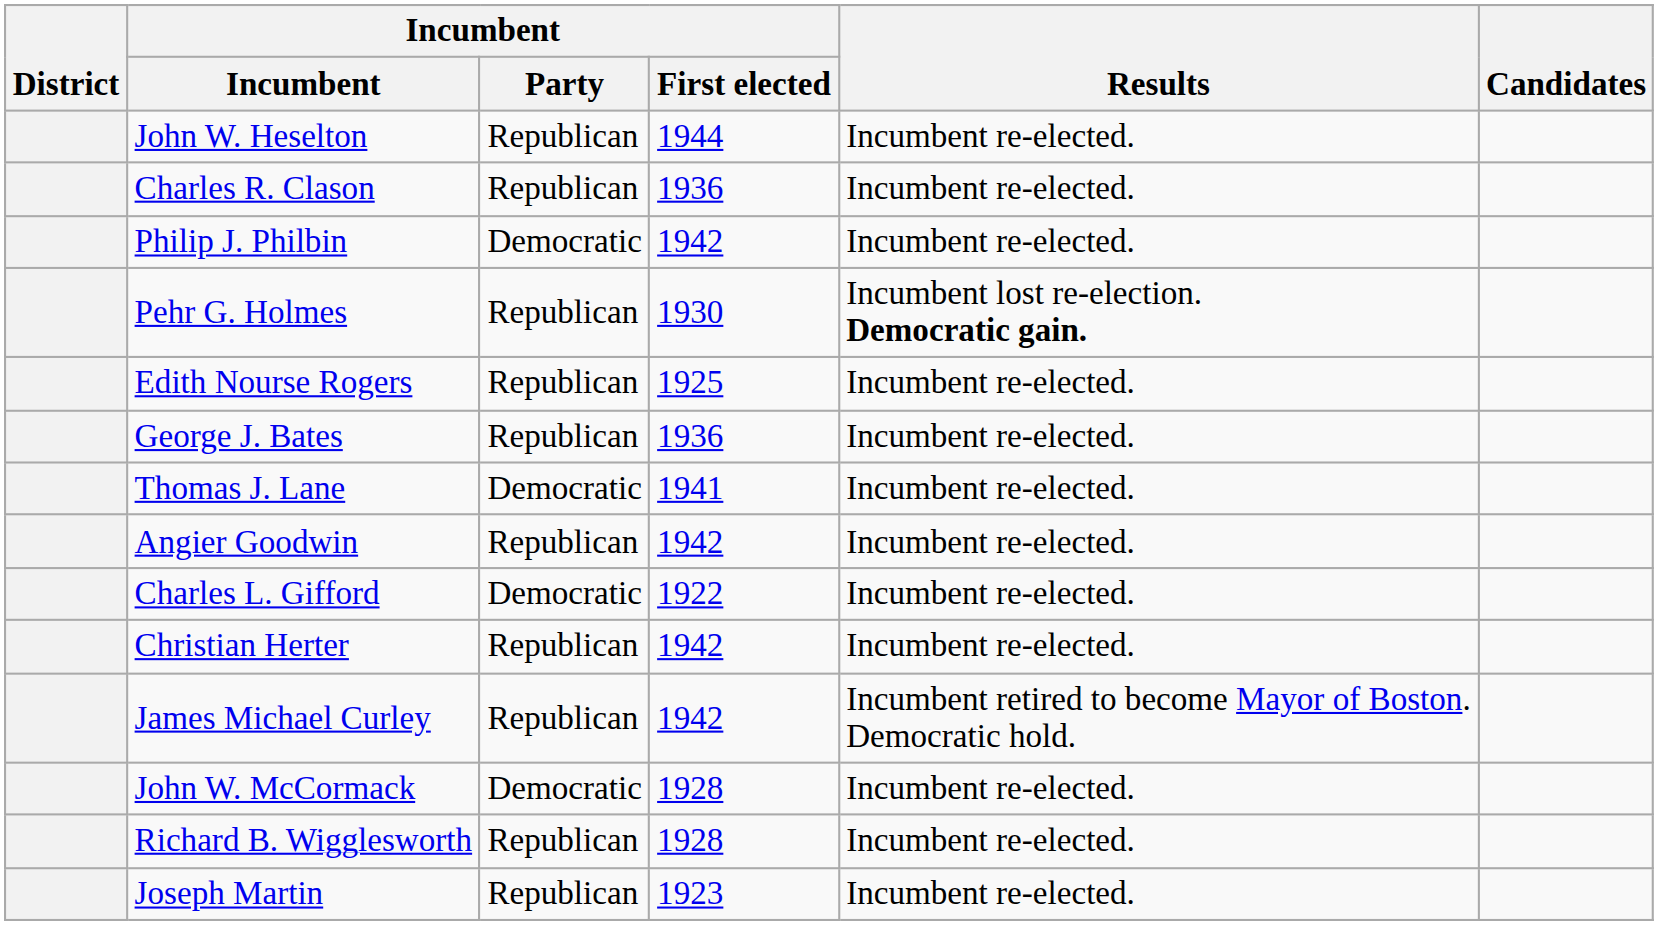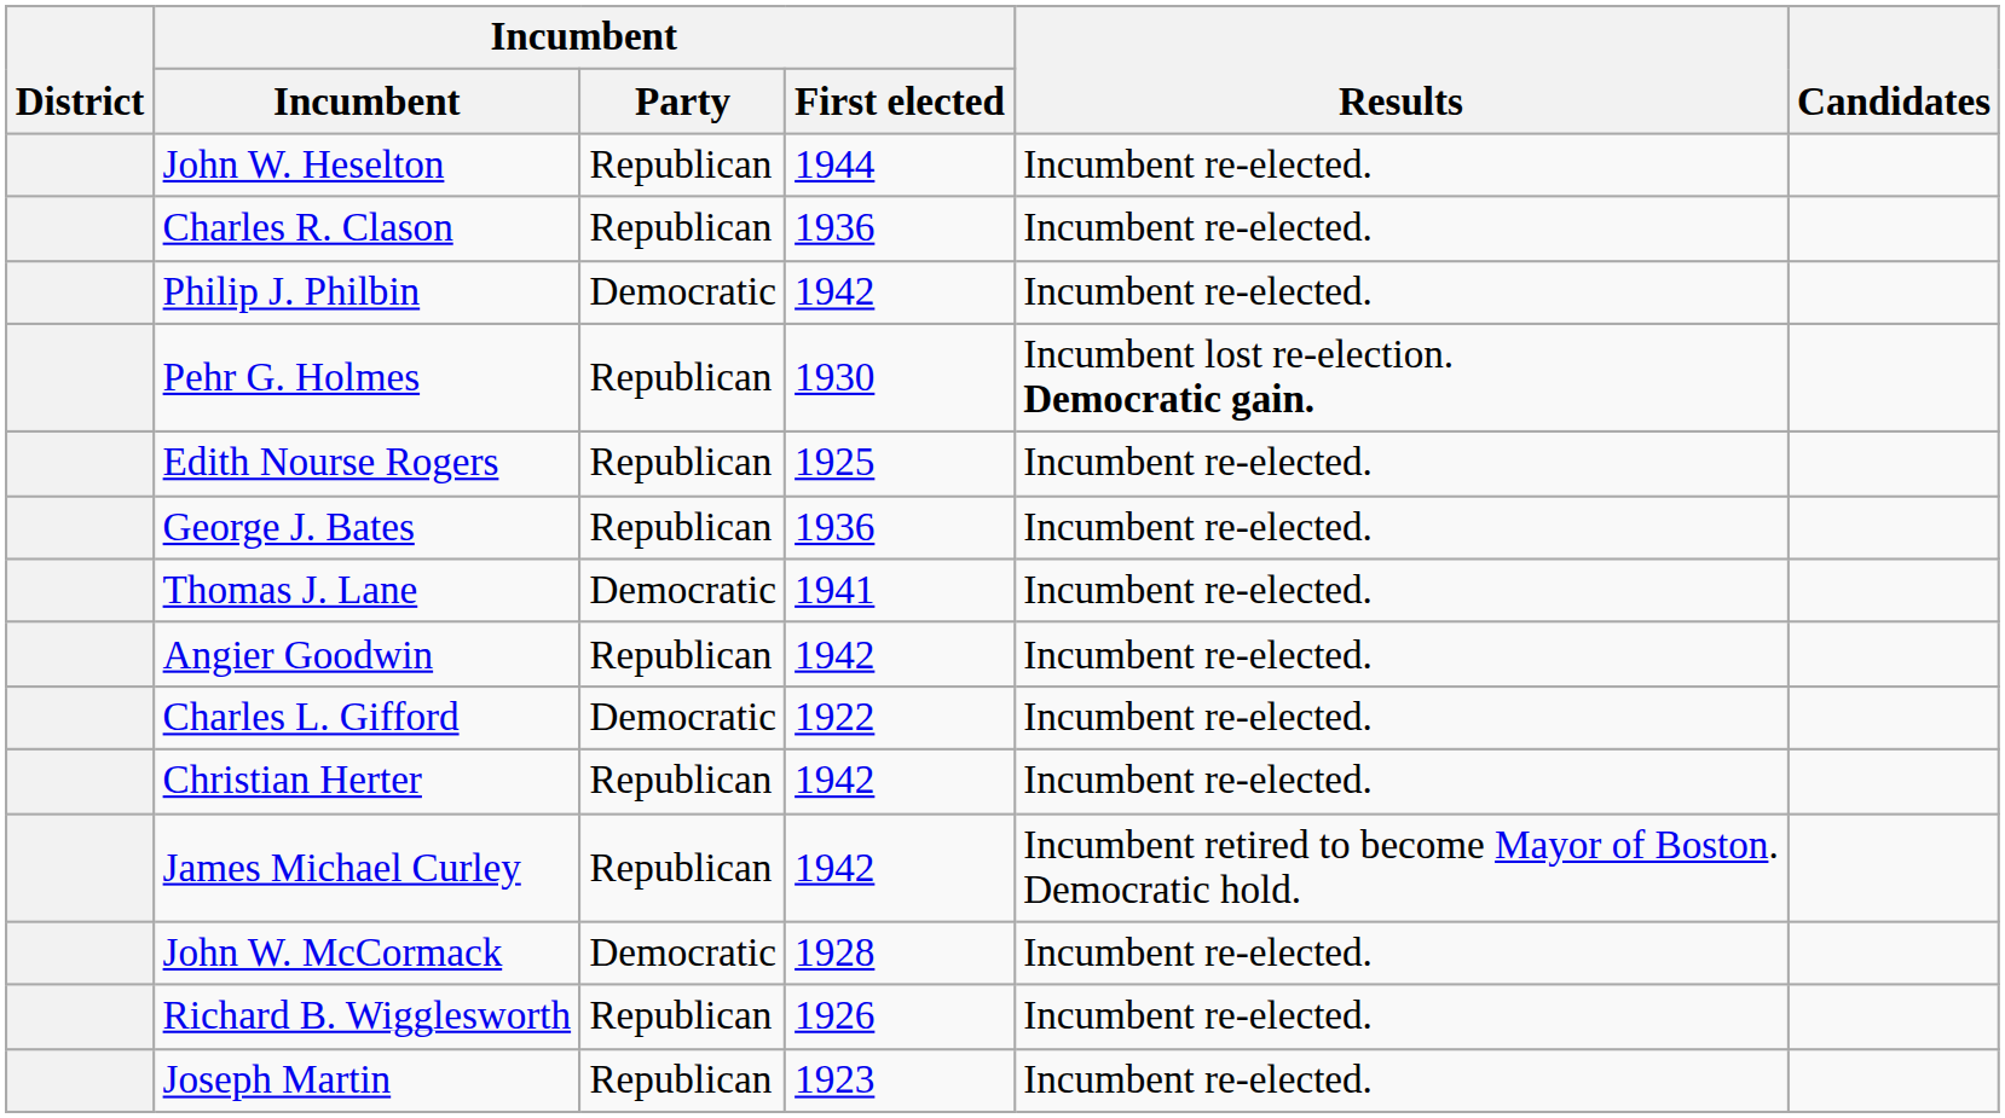Richard B. Wigglesworth | Incumbent / First elected: 1928 -> 1926
